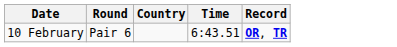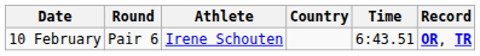+ column: Athlete | Irene Schouten
